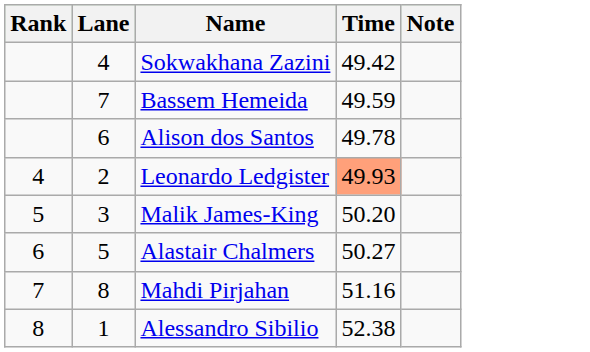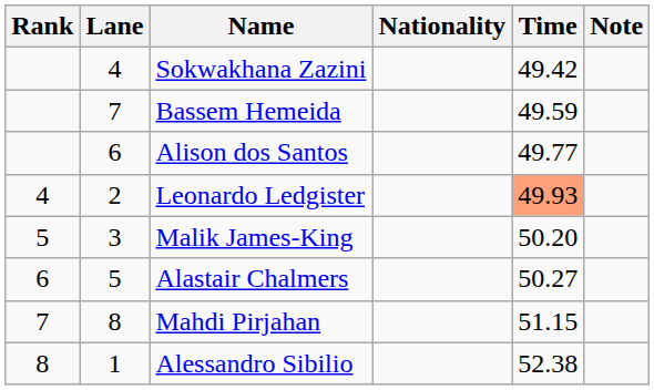+ column: Nationality
Alison dos Santos | Time: 49.78 -> 49.77
Mahdi Pirjahan | Time: 51.16 -> 51.15
